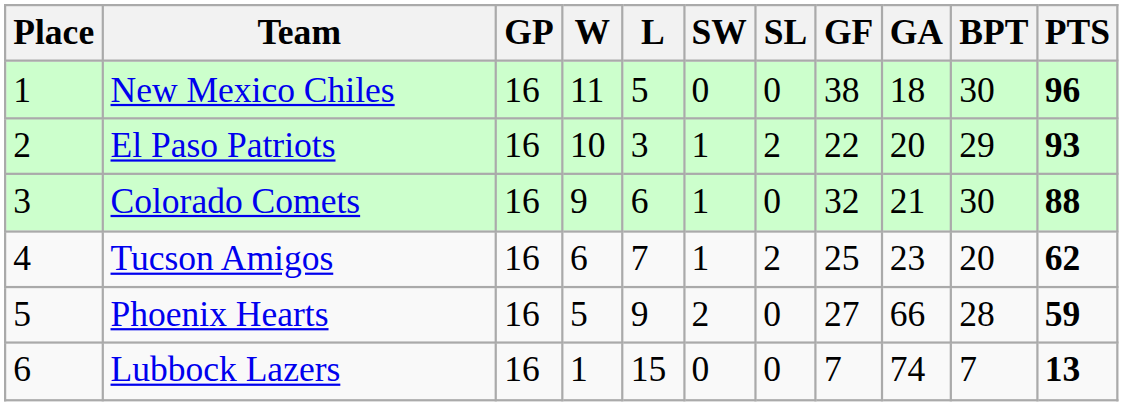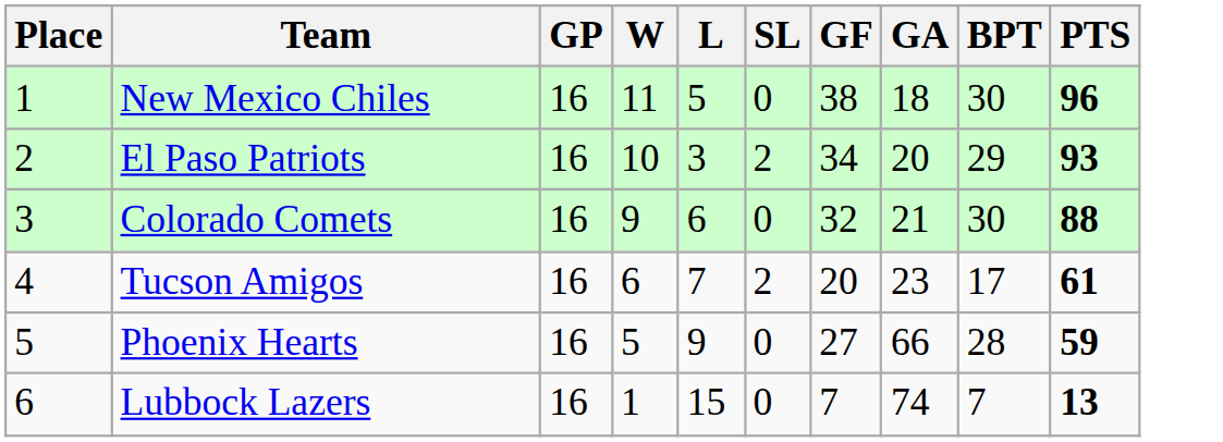- column: SW | 0 | 1 | 1 | 1 | 2 | 0
El Paso Patriots | GF: 22 -> 34
Tucson Amigos | GF: 25 -> 20
Tucson Amigos | BPT: 20 -> 17
Tucson Amigos | PTS: 62 -> 61
